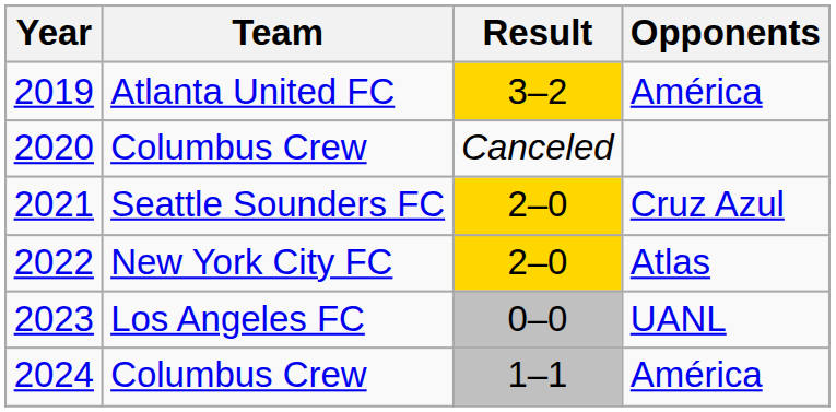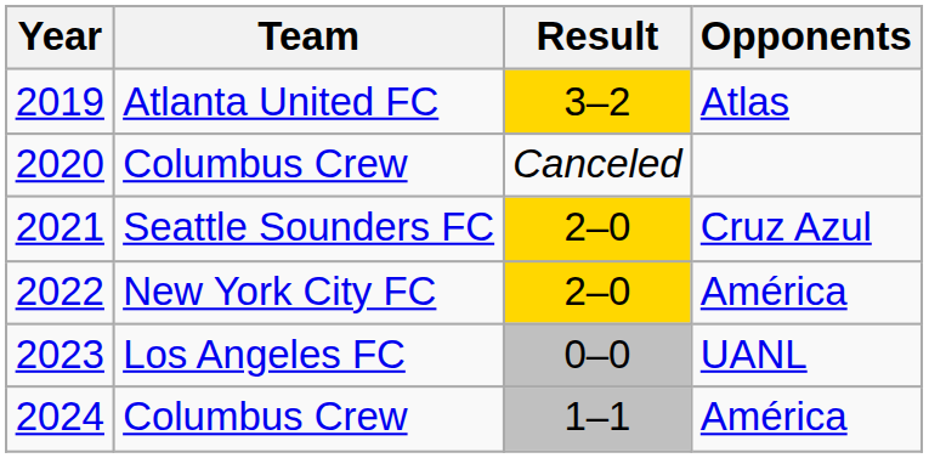2019 | Opponents: América -> Atlas
2022 | Opponents: Atlas -> América
